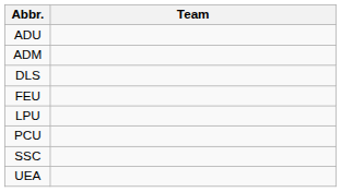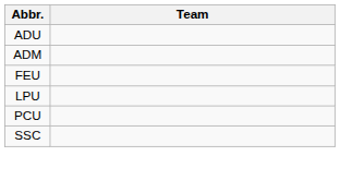- row: DLS
- row: UEA
